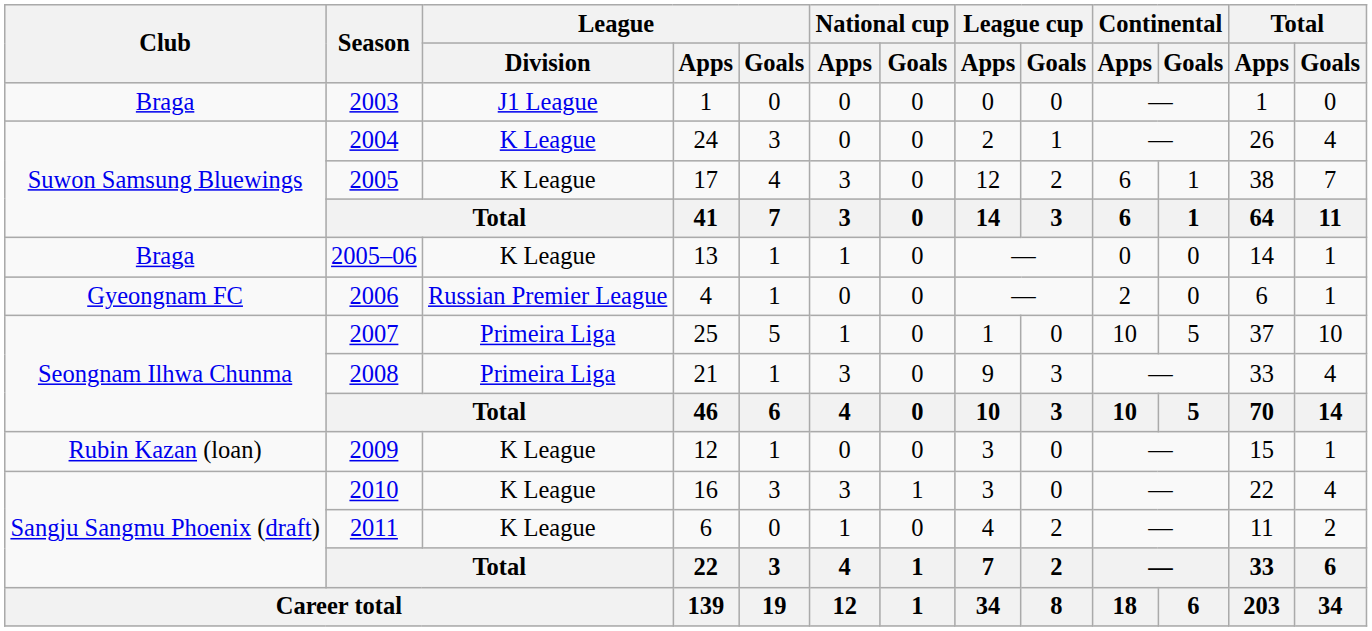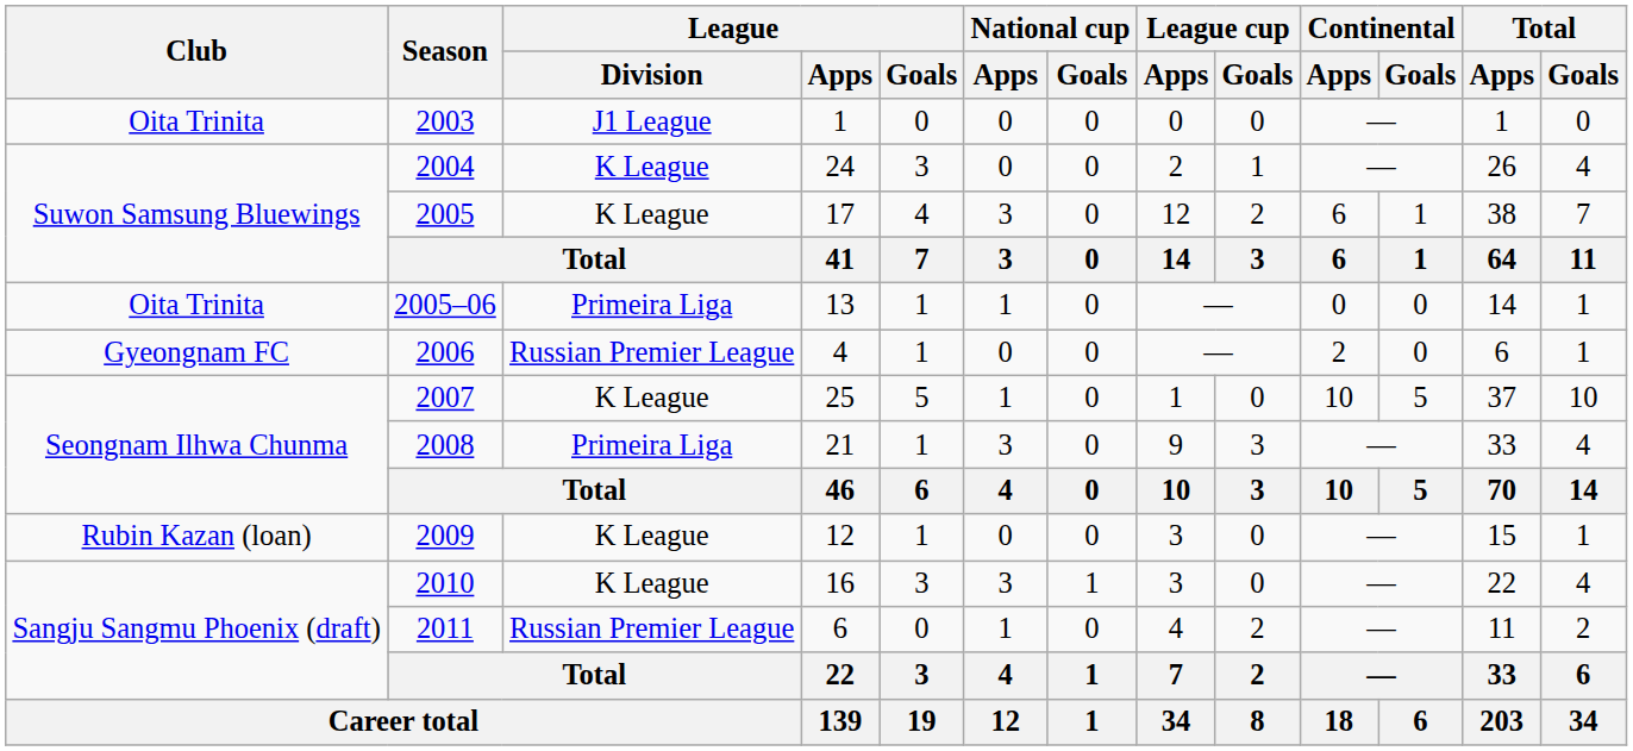2003 | Club: Braga -> Oita Trinita
2005–06 | Club: Braga -> Oita Trinita
2005–06 | League / Division: K League -> Primeira Liga
2007 | League / Division: Primeira Liga -> K League
2011 | League / Division: K League -> Russian Premier League
